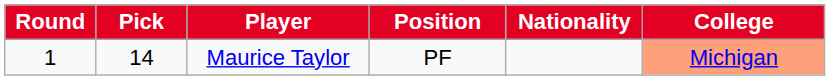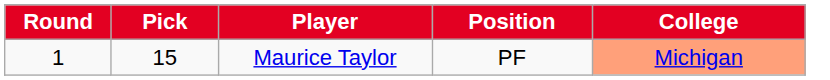- column: Nationality
Maurice Taylor | Pick: 14 -> 15
